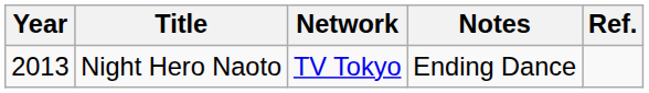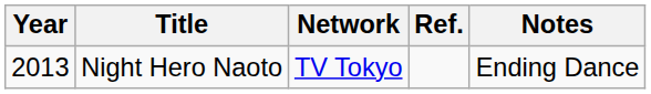columns swapped: Notes <-> Ref.
